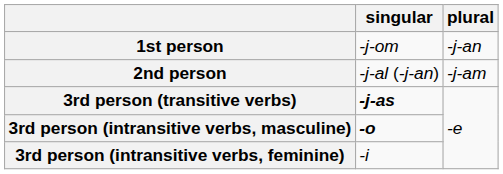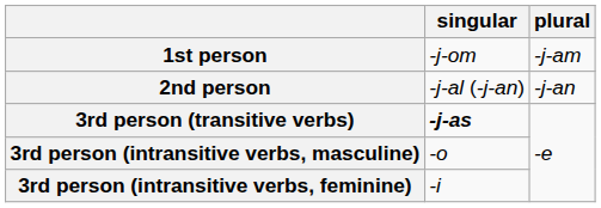1st person | plural: -j-an -> -j-am
2nd person | plural: -j-am -> -j-an
3rd person (intransitive verbs, masculine) | singular: bold -> normal
